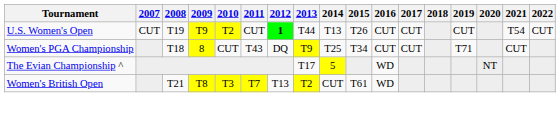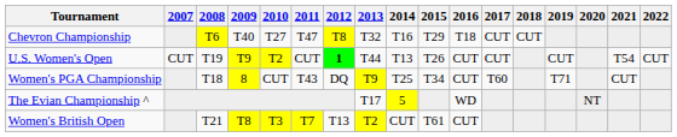+ row: Chevron Championship | T6 | T40 | T27 | T47 | T8 | T32 | T16 | T29 | T18 | CUT | CUT
Women's PGA Championship | 2017: CUT -> T60
Women's British Open | 2016: WD -> CUT
